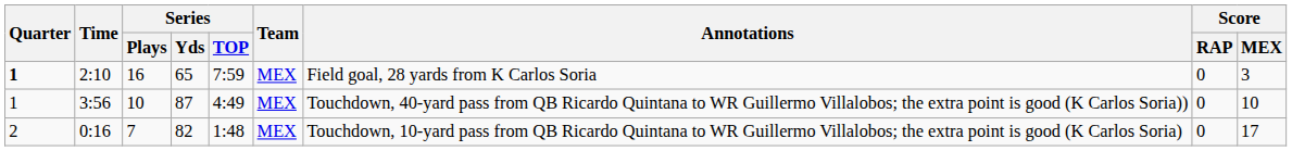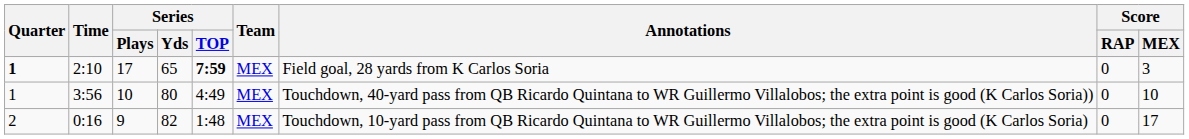2:10 | Series / Plays: 16 -> 17
2:10 | Series / TOP: normal -> bold
3:56 | Series / Yds: 87 -> 80
0:16 | Series / Plays: 7 -> 9
